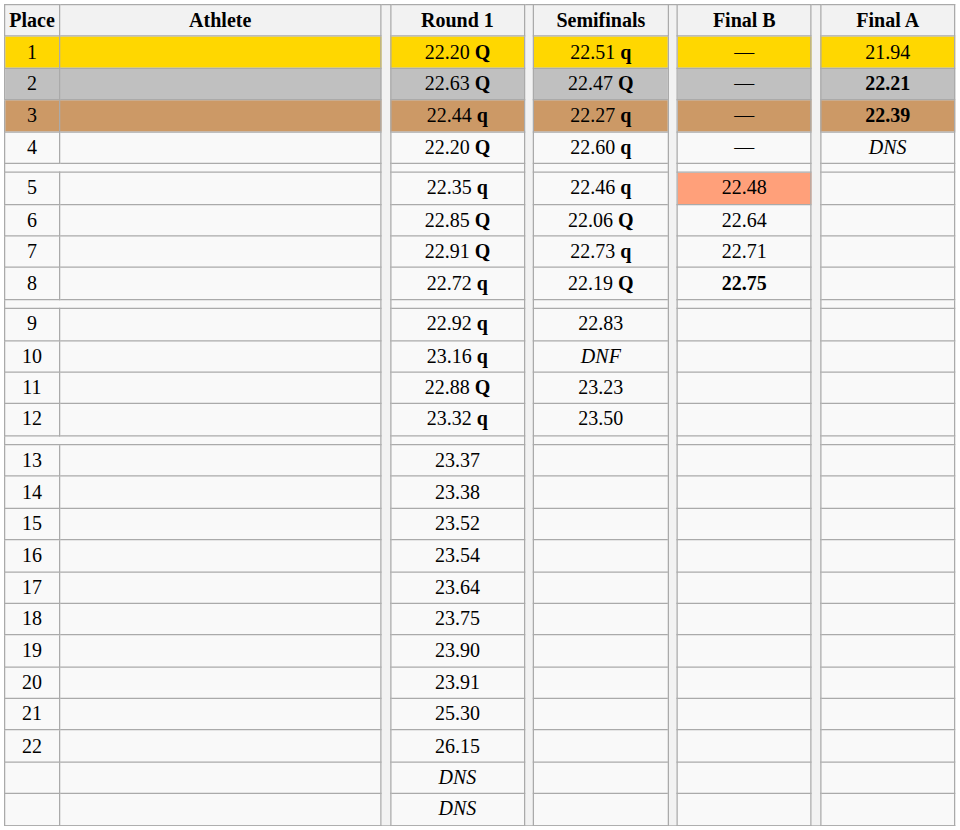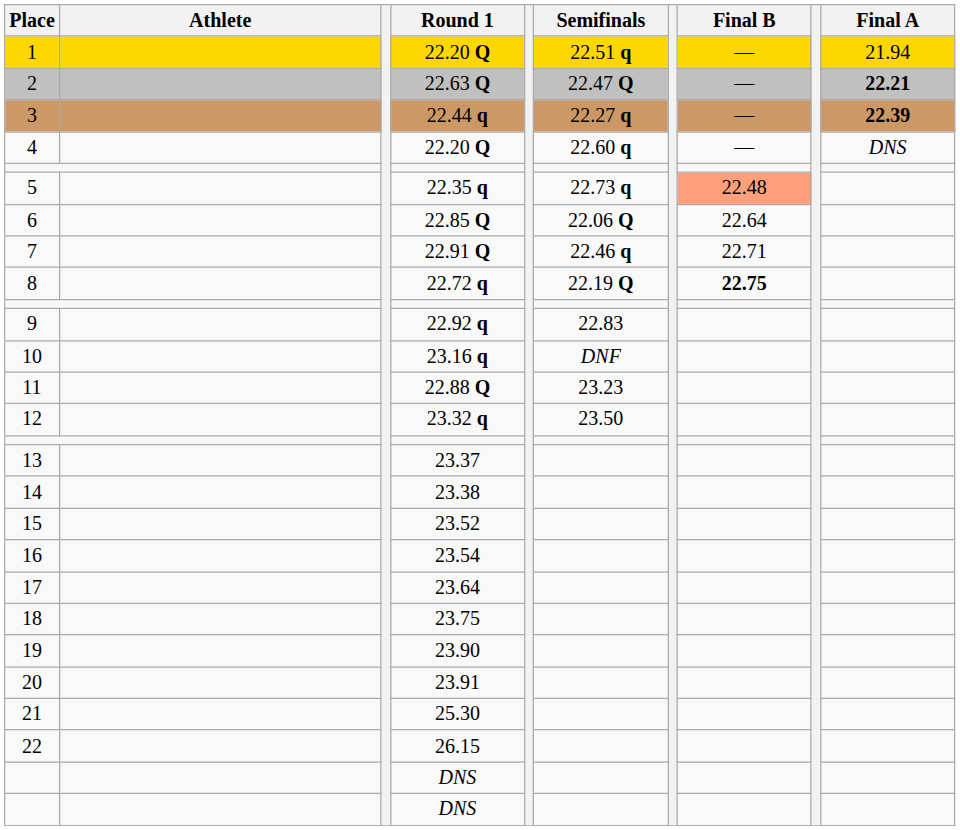5 | Semifinals: 22.46 q -> 22.73 q
7 | Semifinals: 22.73 q -> 22.46 q
